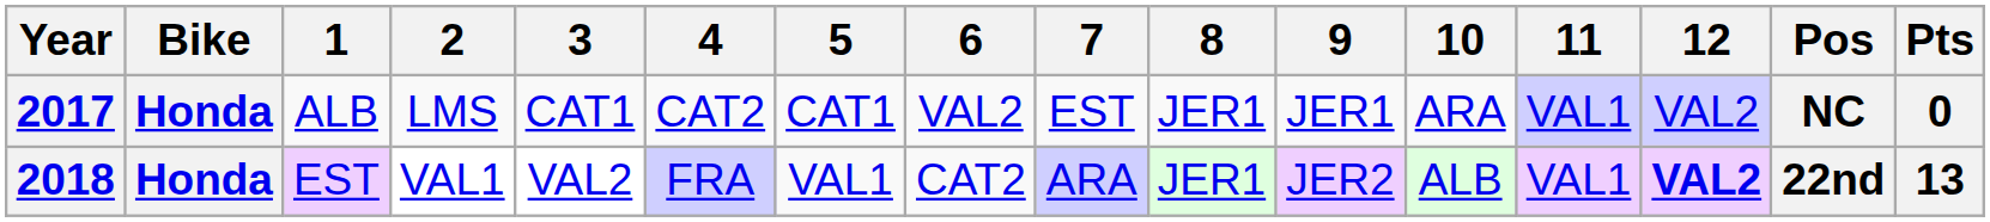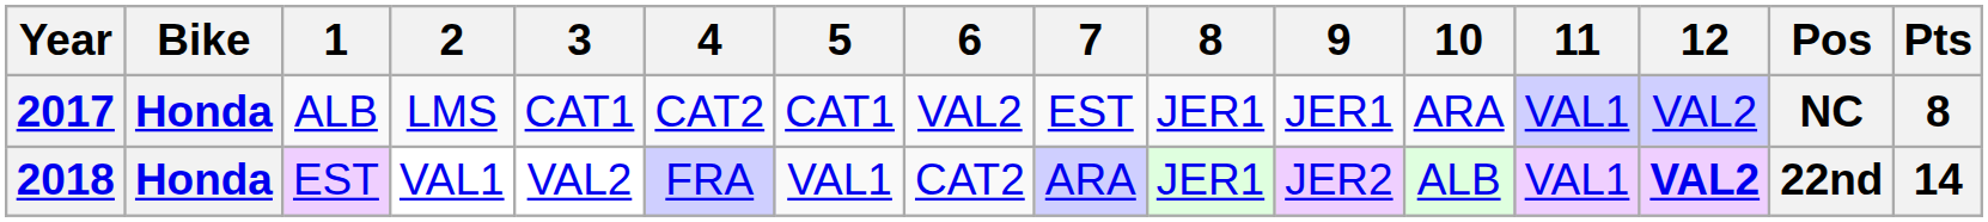2017 | Pts: 0 -> 8
2018 | Pts: 13 -> 14
